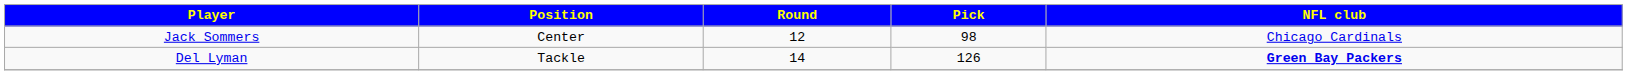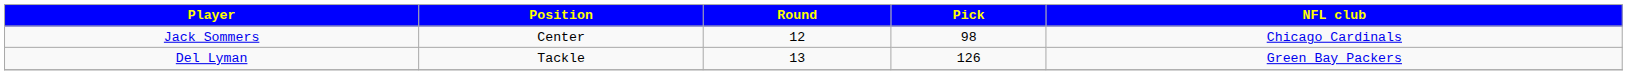Del Lyman | Round: 14 -> 13
Del Lyman | NFL club: bold -> normal
